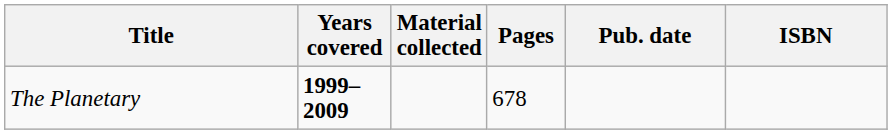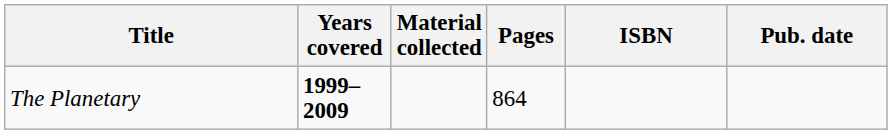columns swapped: Pub. date <-> ISBN
The Planetary | Pages: 678 -> 864
